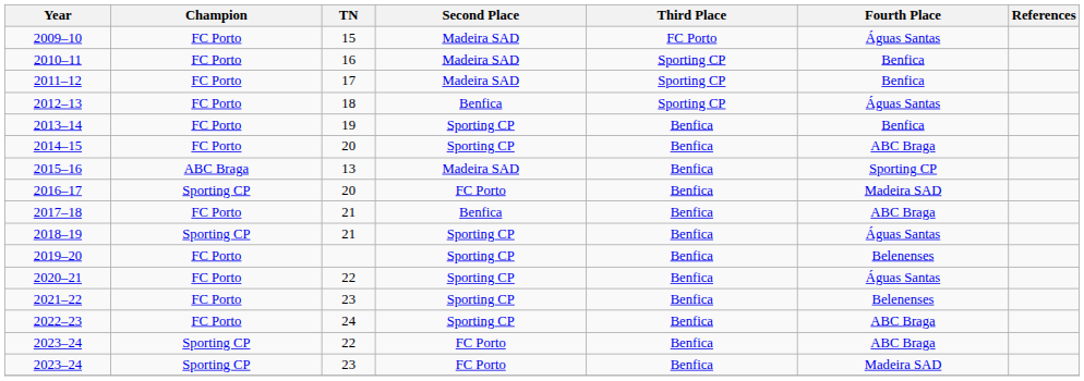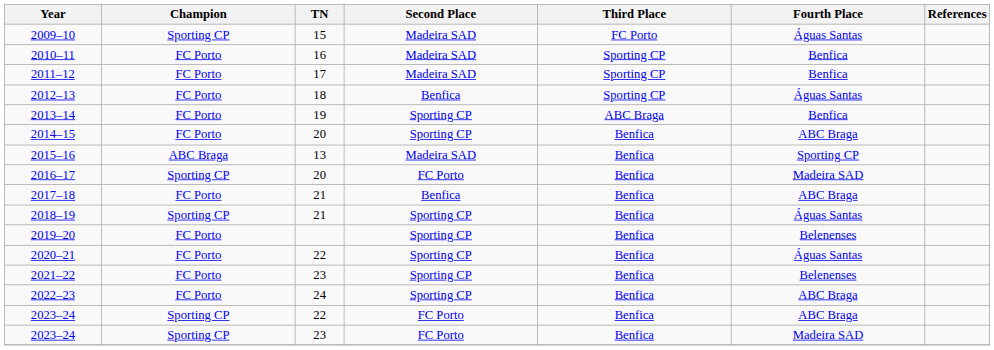2009–10 | Champion: FC Porto -> Sporting CP
2013–14 | Third Place: Benfica -> ABC Braga
